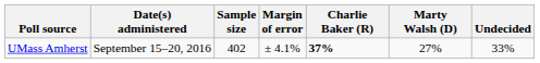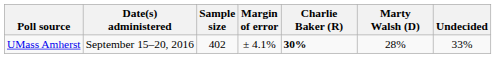UMass Amherst | Charlie Baker (R): 37% -> 30%
UMass Amherst | Marty Walsh (D): 27% -> 28%
